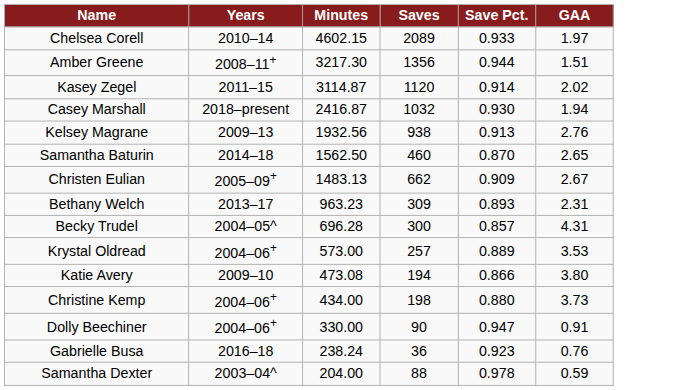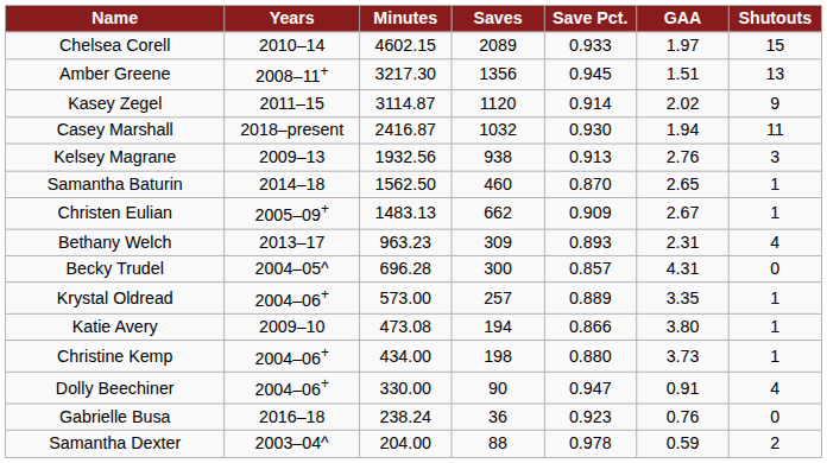+ column: Shutouts | 15 | 13 | 9 | 11 | 3 | 1 | 1 | 4 | 0 | 1 | 1 | 1 | 4 | 0 | 2
Amber Greene | Save Pct.: 0.944 -> 0.945
Krystal Oldread | GAA: 3.53 -> 3.35
